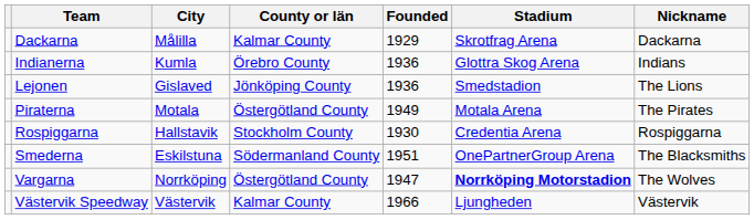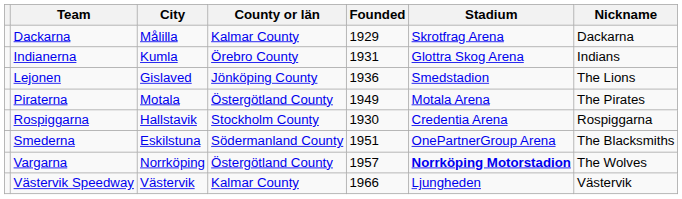Indianerna | Founded: 1936 -> 1931
Vargarna | Founded: 1947 -> 1957
